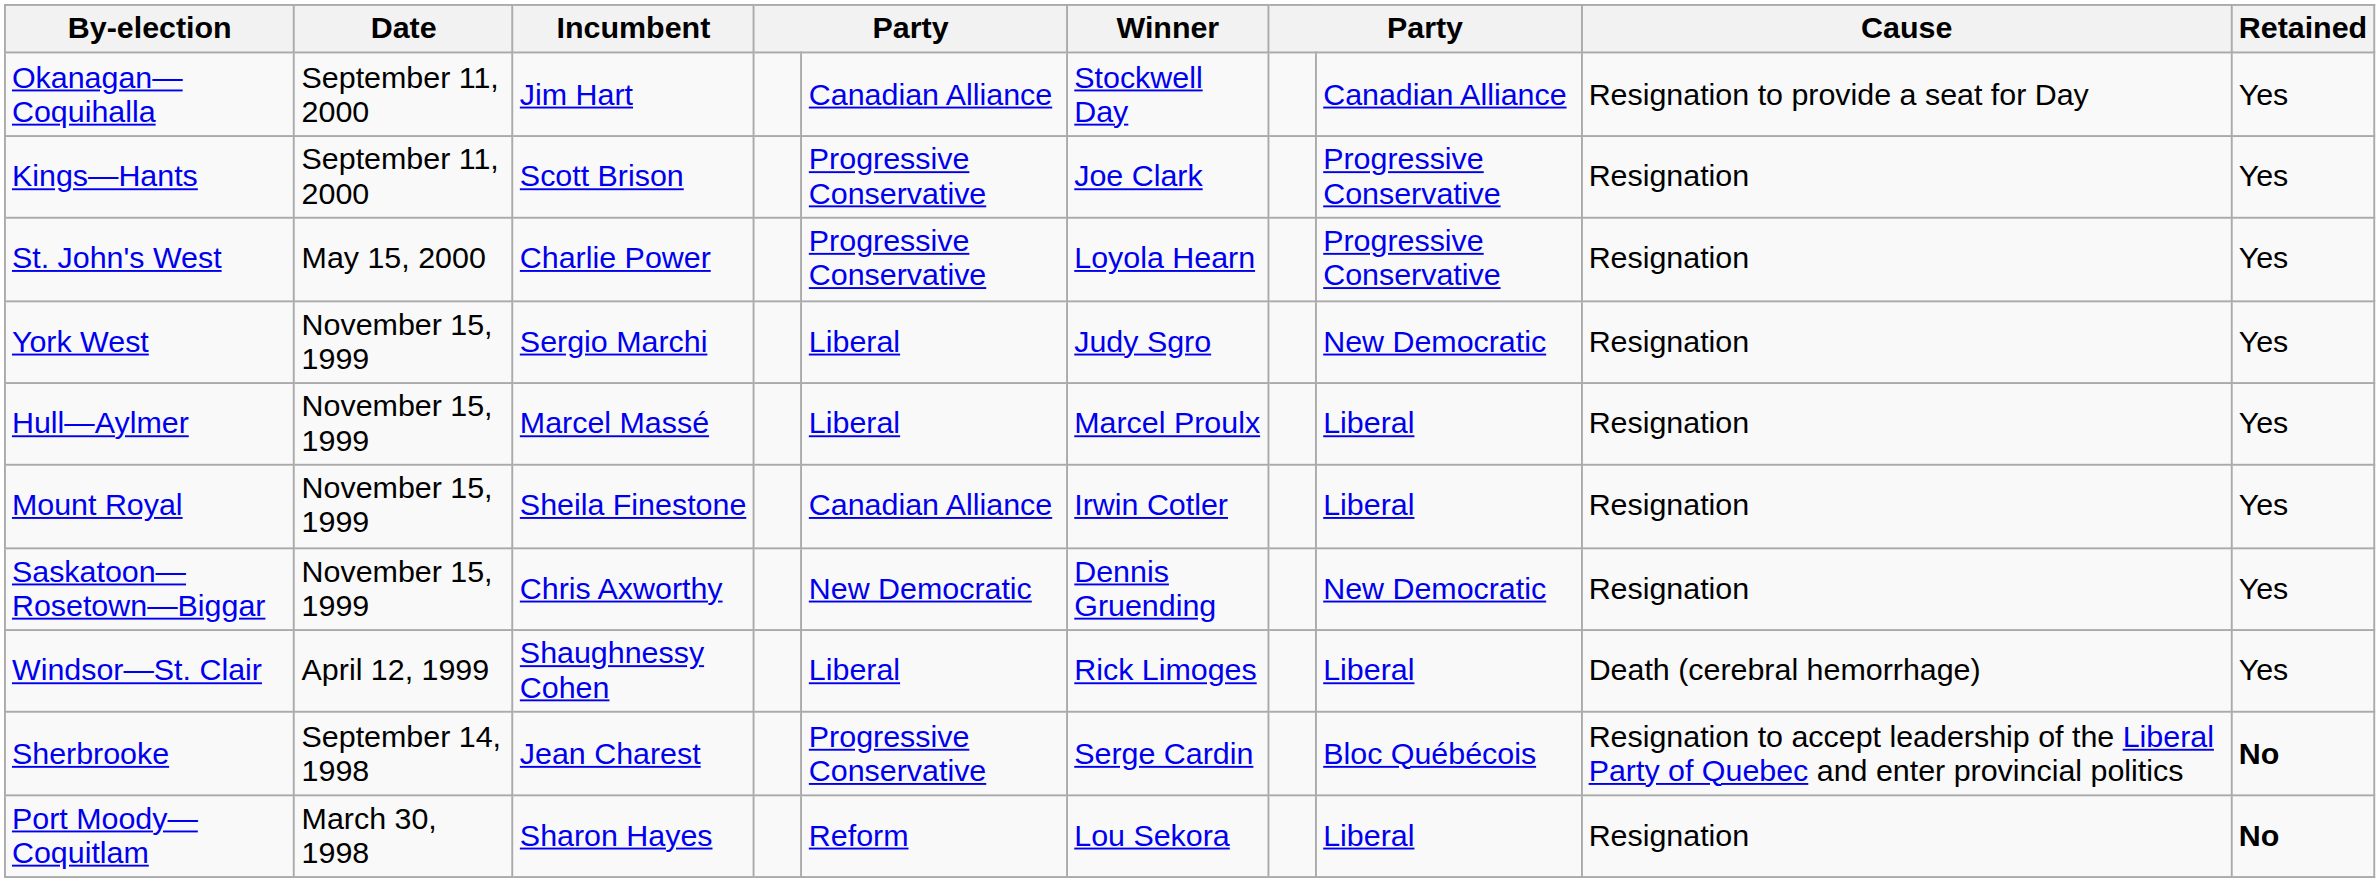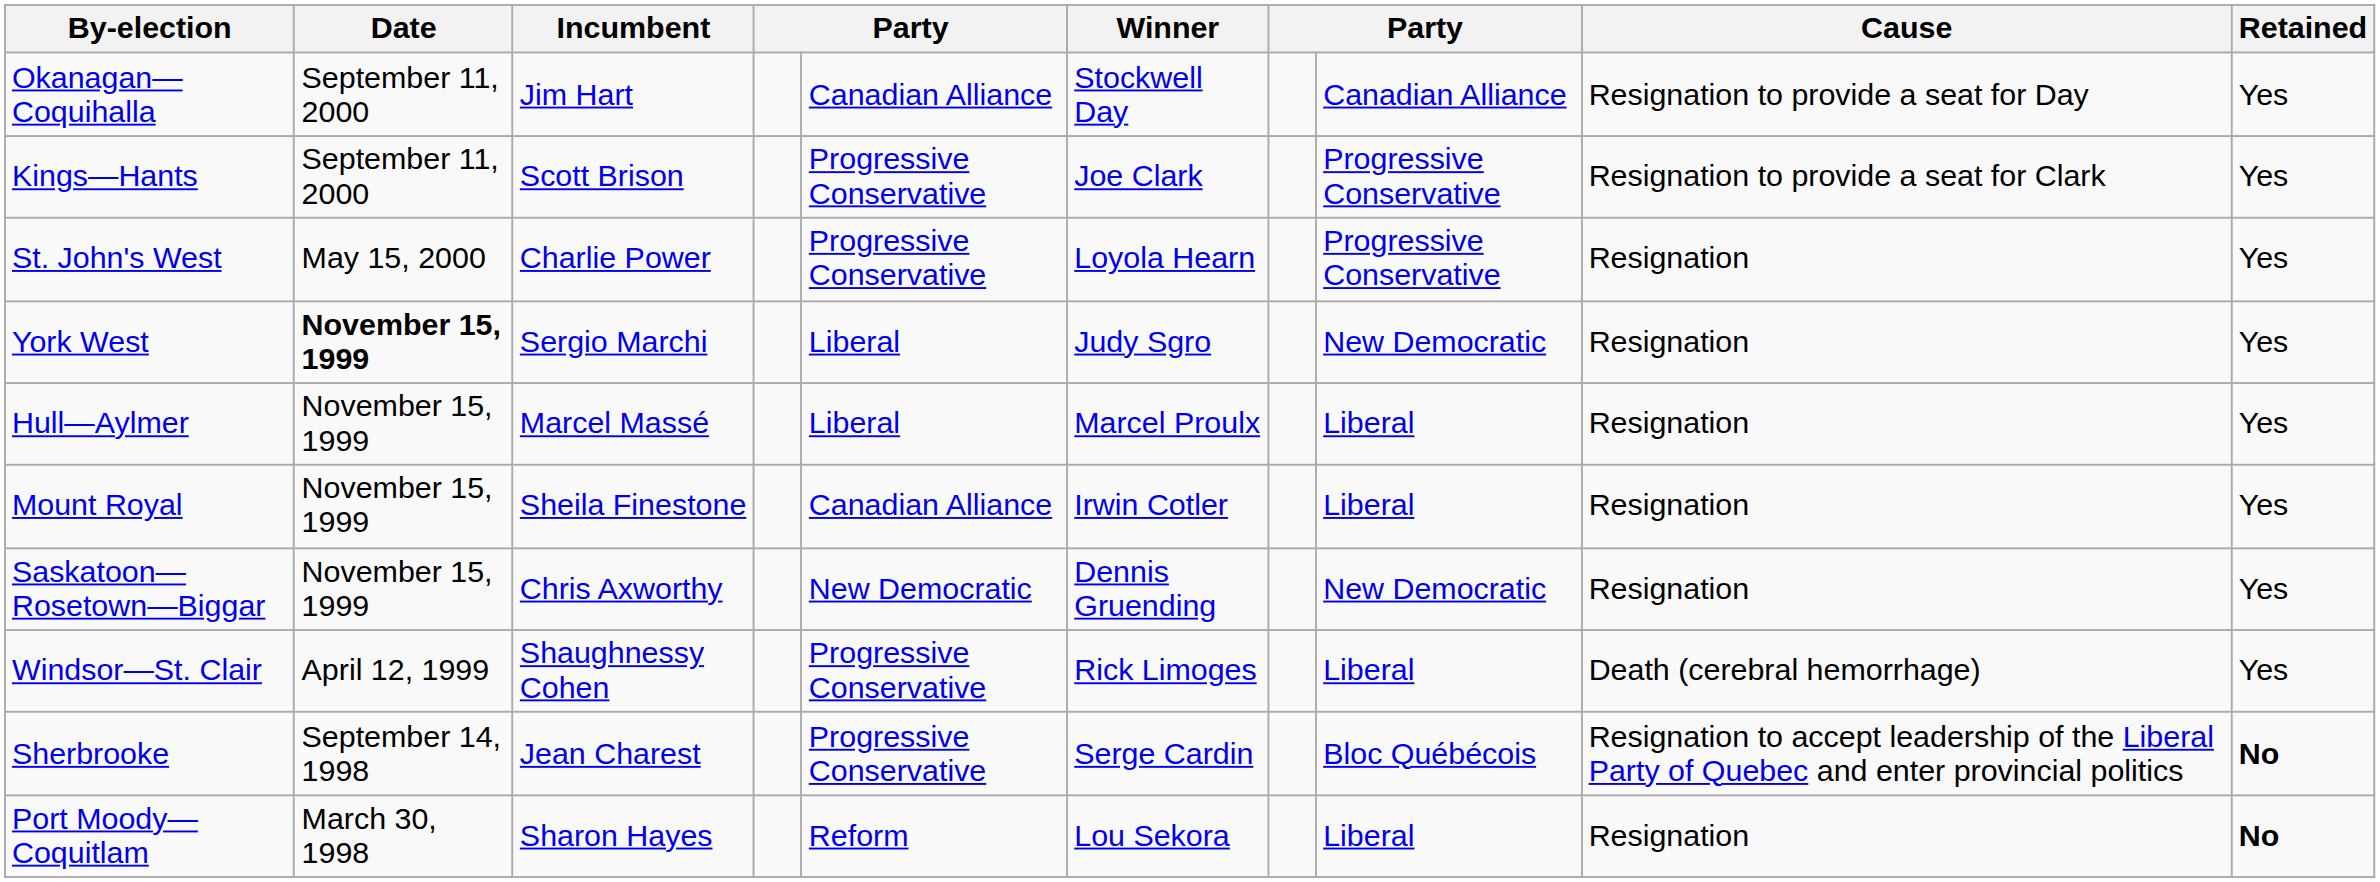Kings—Hants | Cause: Resignation -> Resignation to provide a seat for Clark
York West | Date: normal -> bold
Windsor—St. Clair | column 5: Liberal -> Progressive Conservative
